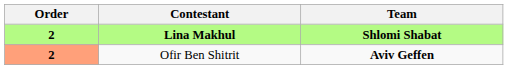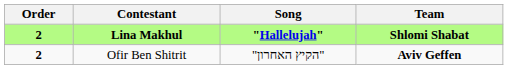+ column: Song | "Hallelujah" | "הקיץ האחרון"
Ofir Ben Shitrit | Order: lightsalmon background -> no background
